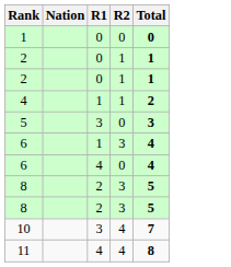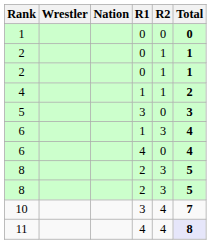+ column: Wrestler
11 | Total: no background -> lavender background
